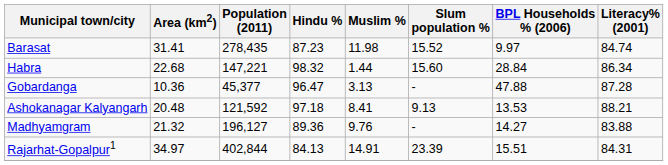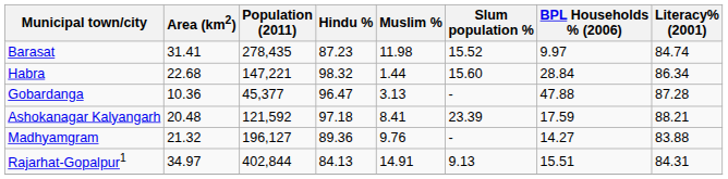Ashokanagar Kalyangarh | Slum population %: 9.13 -> 23.39
Ashokanagar Kalyangarh | BPL Households % (2006): 13.53 -> 17.59
Rajarhat-Gopalpur1 | Slum population %: 23.39 -> 9.13
